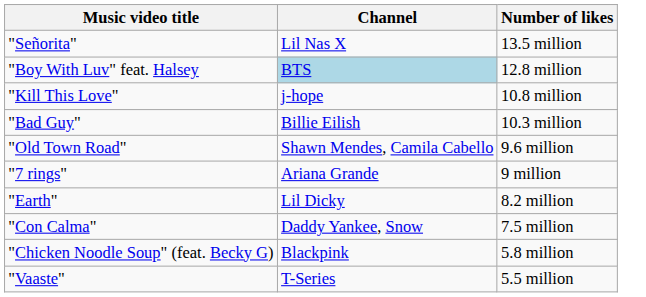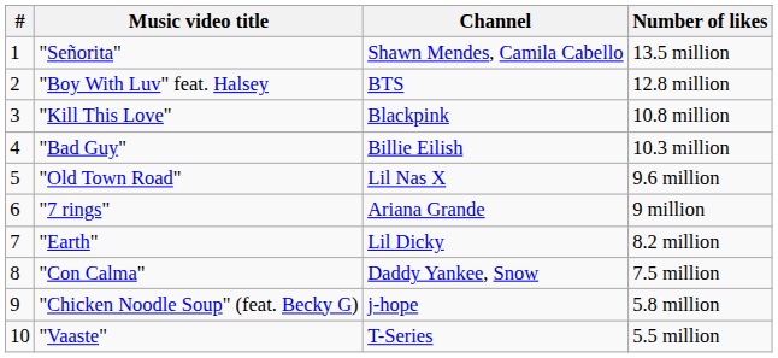+ column: # | 1 | 2 | 3 | 4 | 5 | 6 | 7 | 8 | 9 | 10
"Señorita" | Channel: Lil Nas X -> Shawn Mendes, Camila Cabello
"Boy With Luv" feat. Halsey | Channel: lightblue background -> no background
"Kill This Love" | Channel: j-hope -> Blackpink
"Old Town Road" | Channel: Shawn Mendes, Camila Cabello -> Lil Nas X
"Chicken Noodle Soup" (feat. Becky G) | Channel: Blackpink -> j-hope
